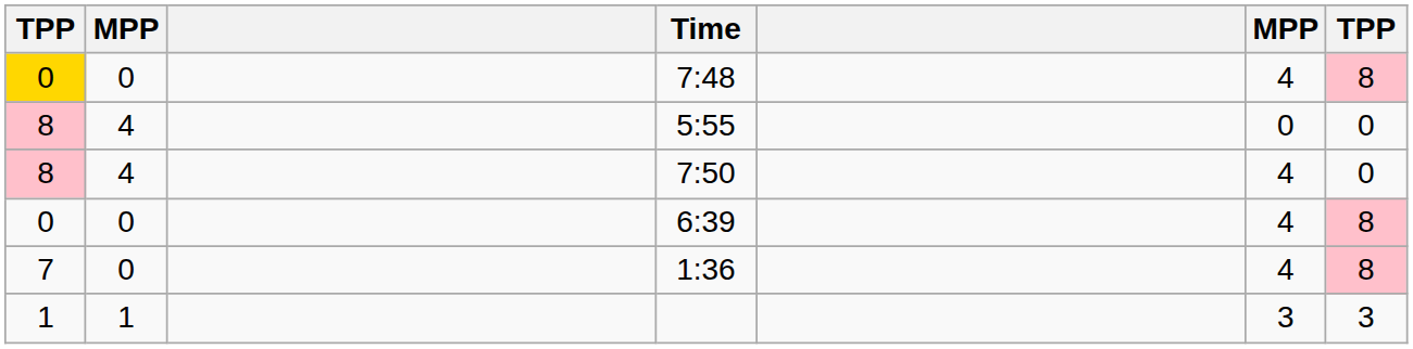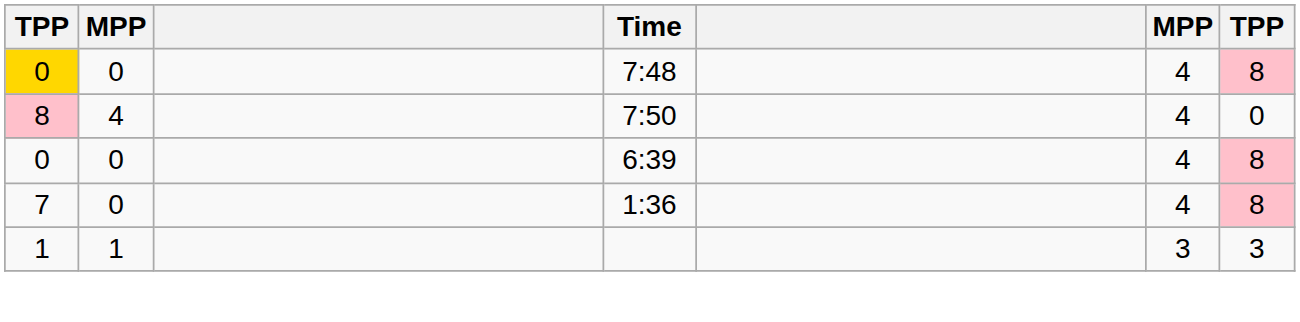- row: 8 | 4 | 5:55 | 0 | 0
